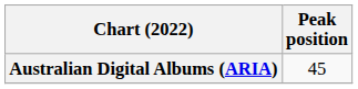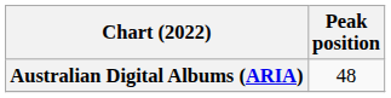Australian Digital Albums (ARIA) | Peak position: 45 -> 48
